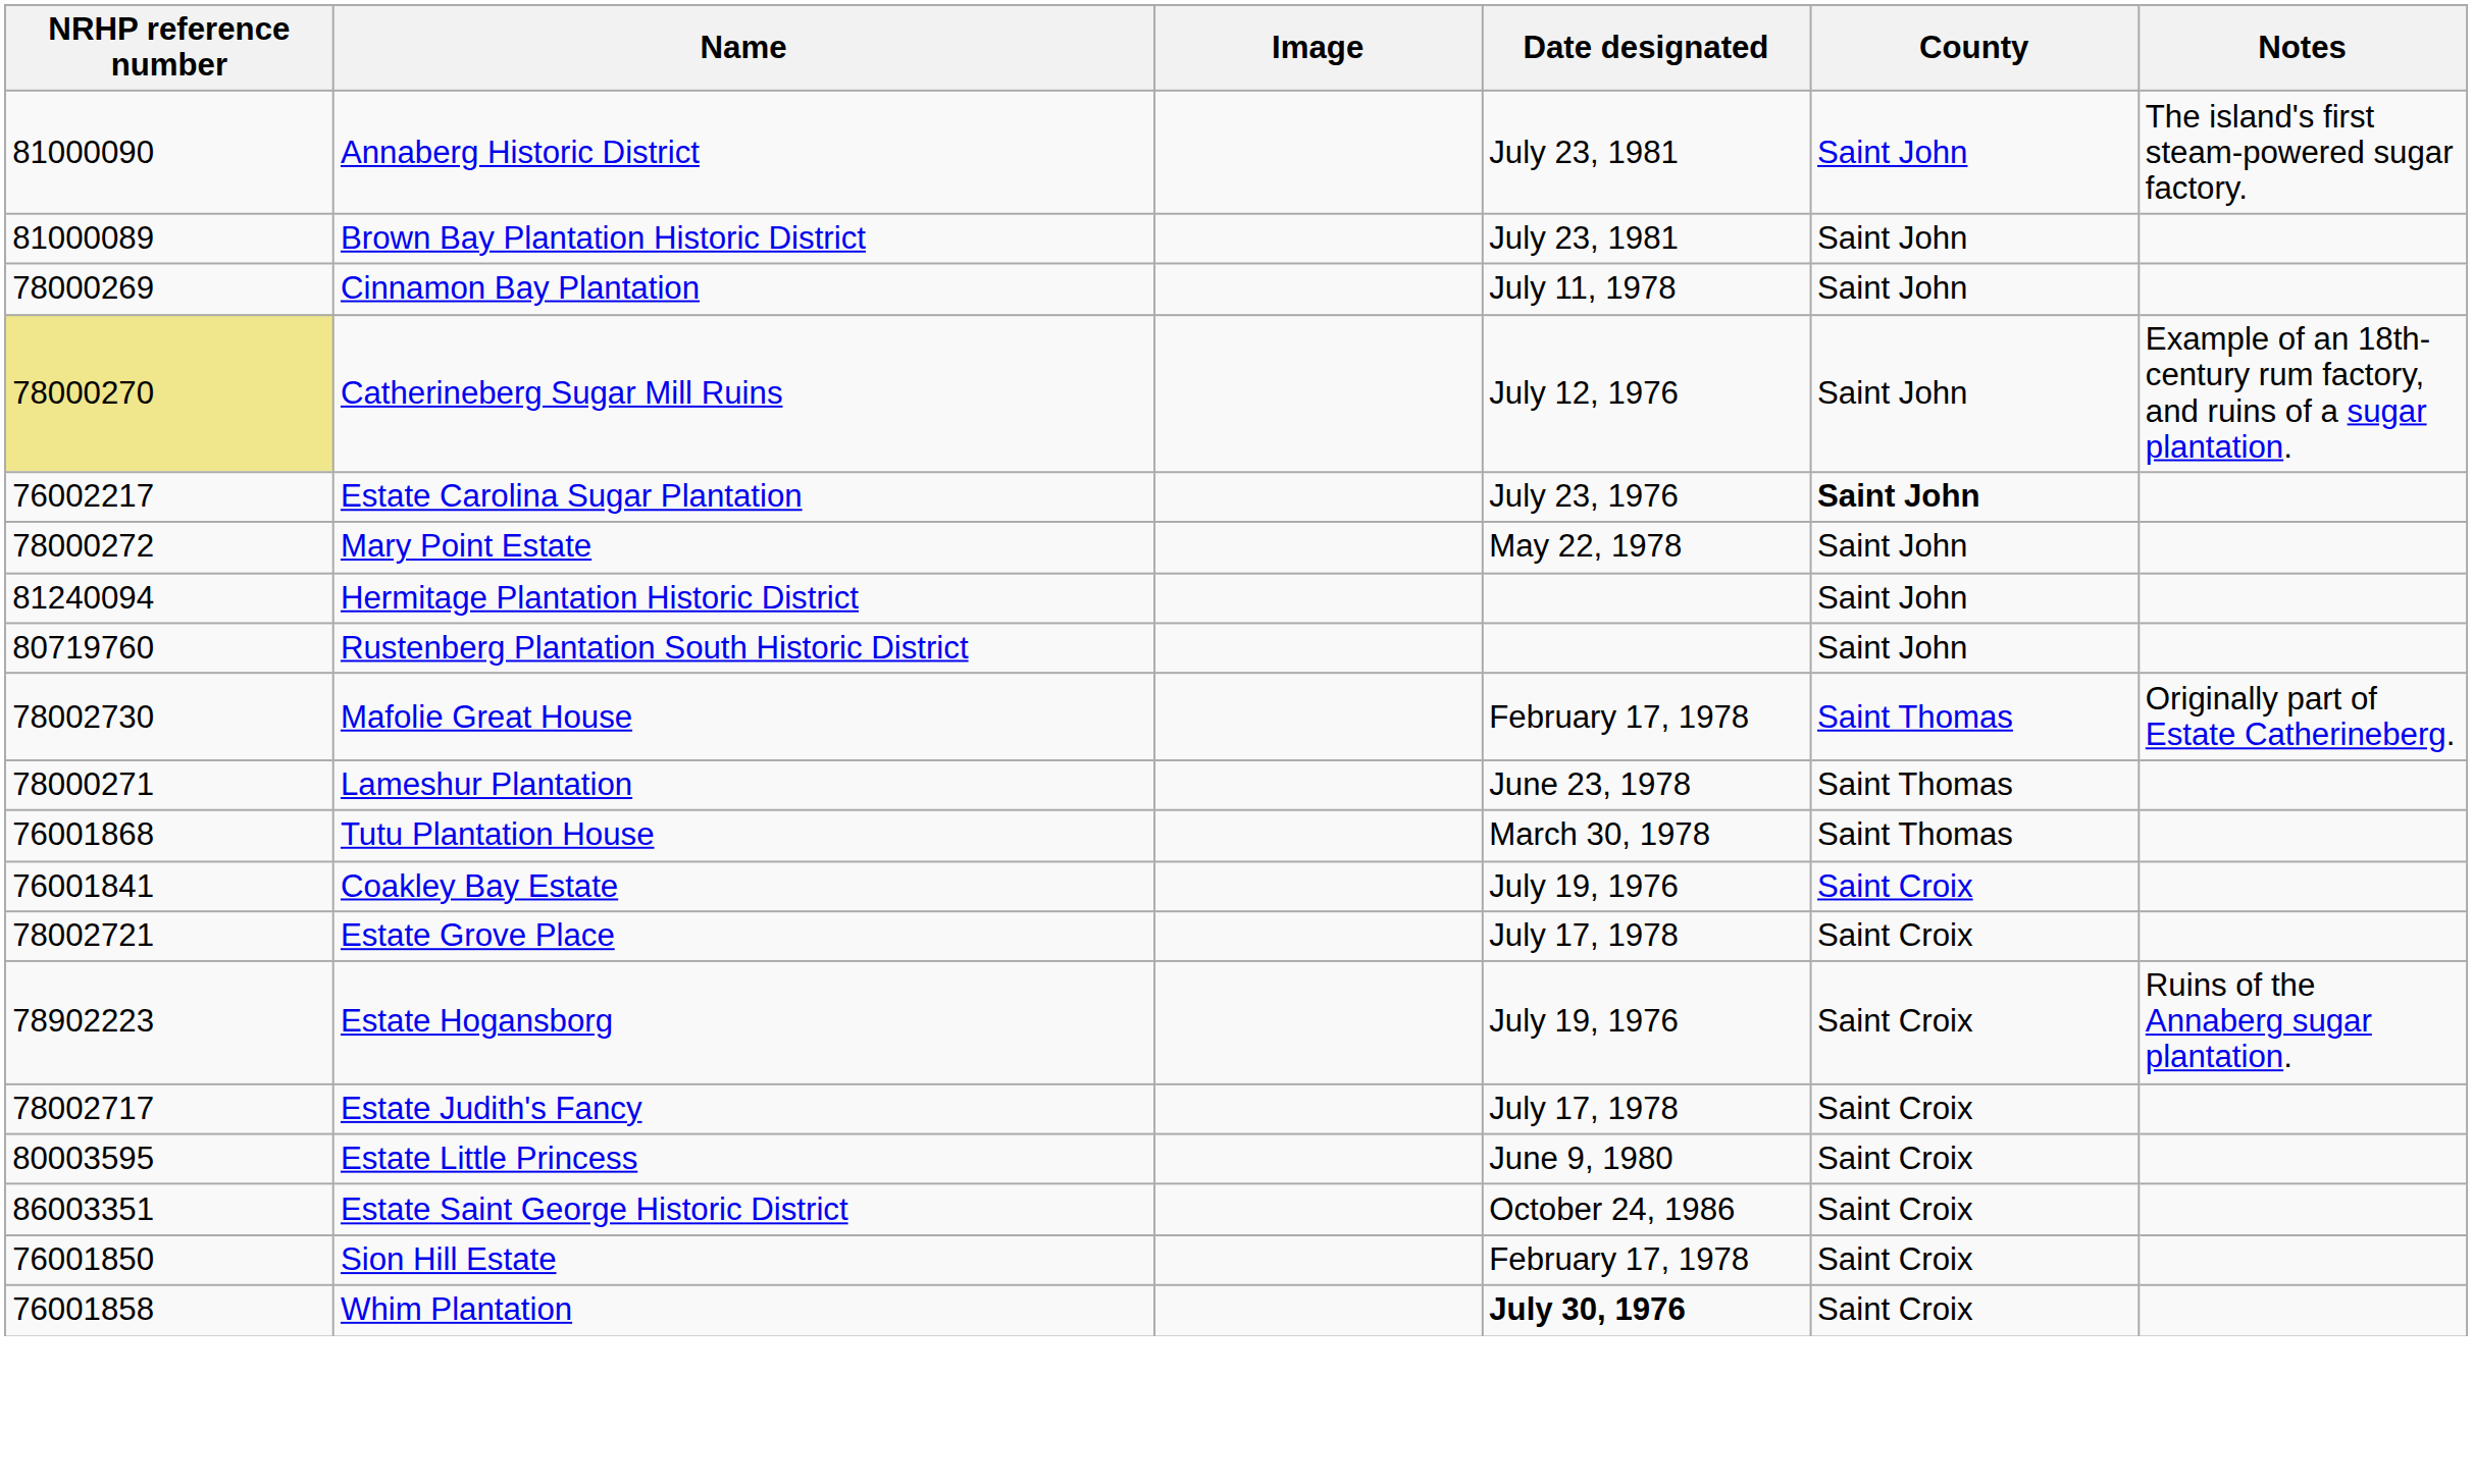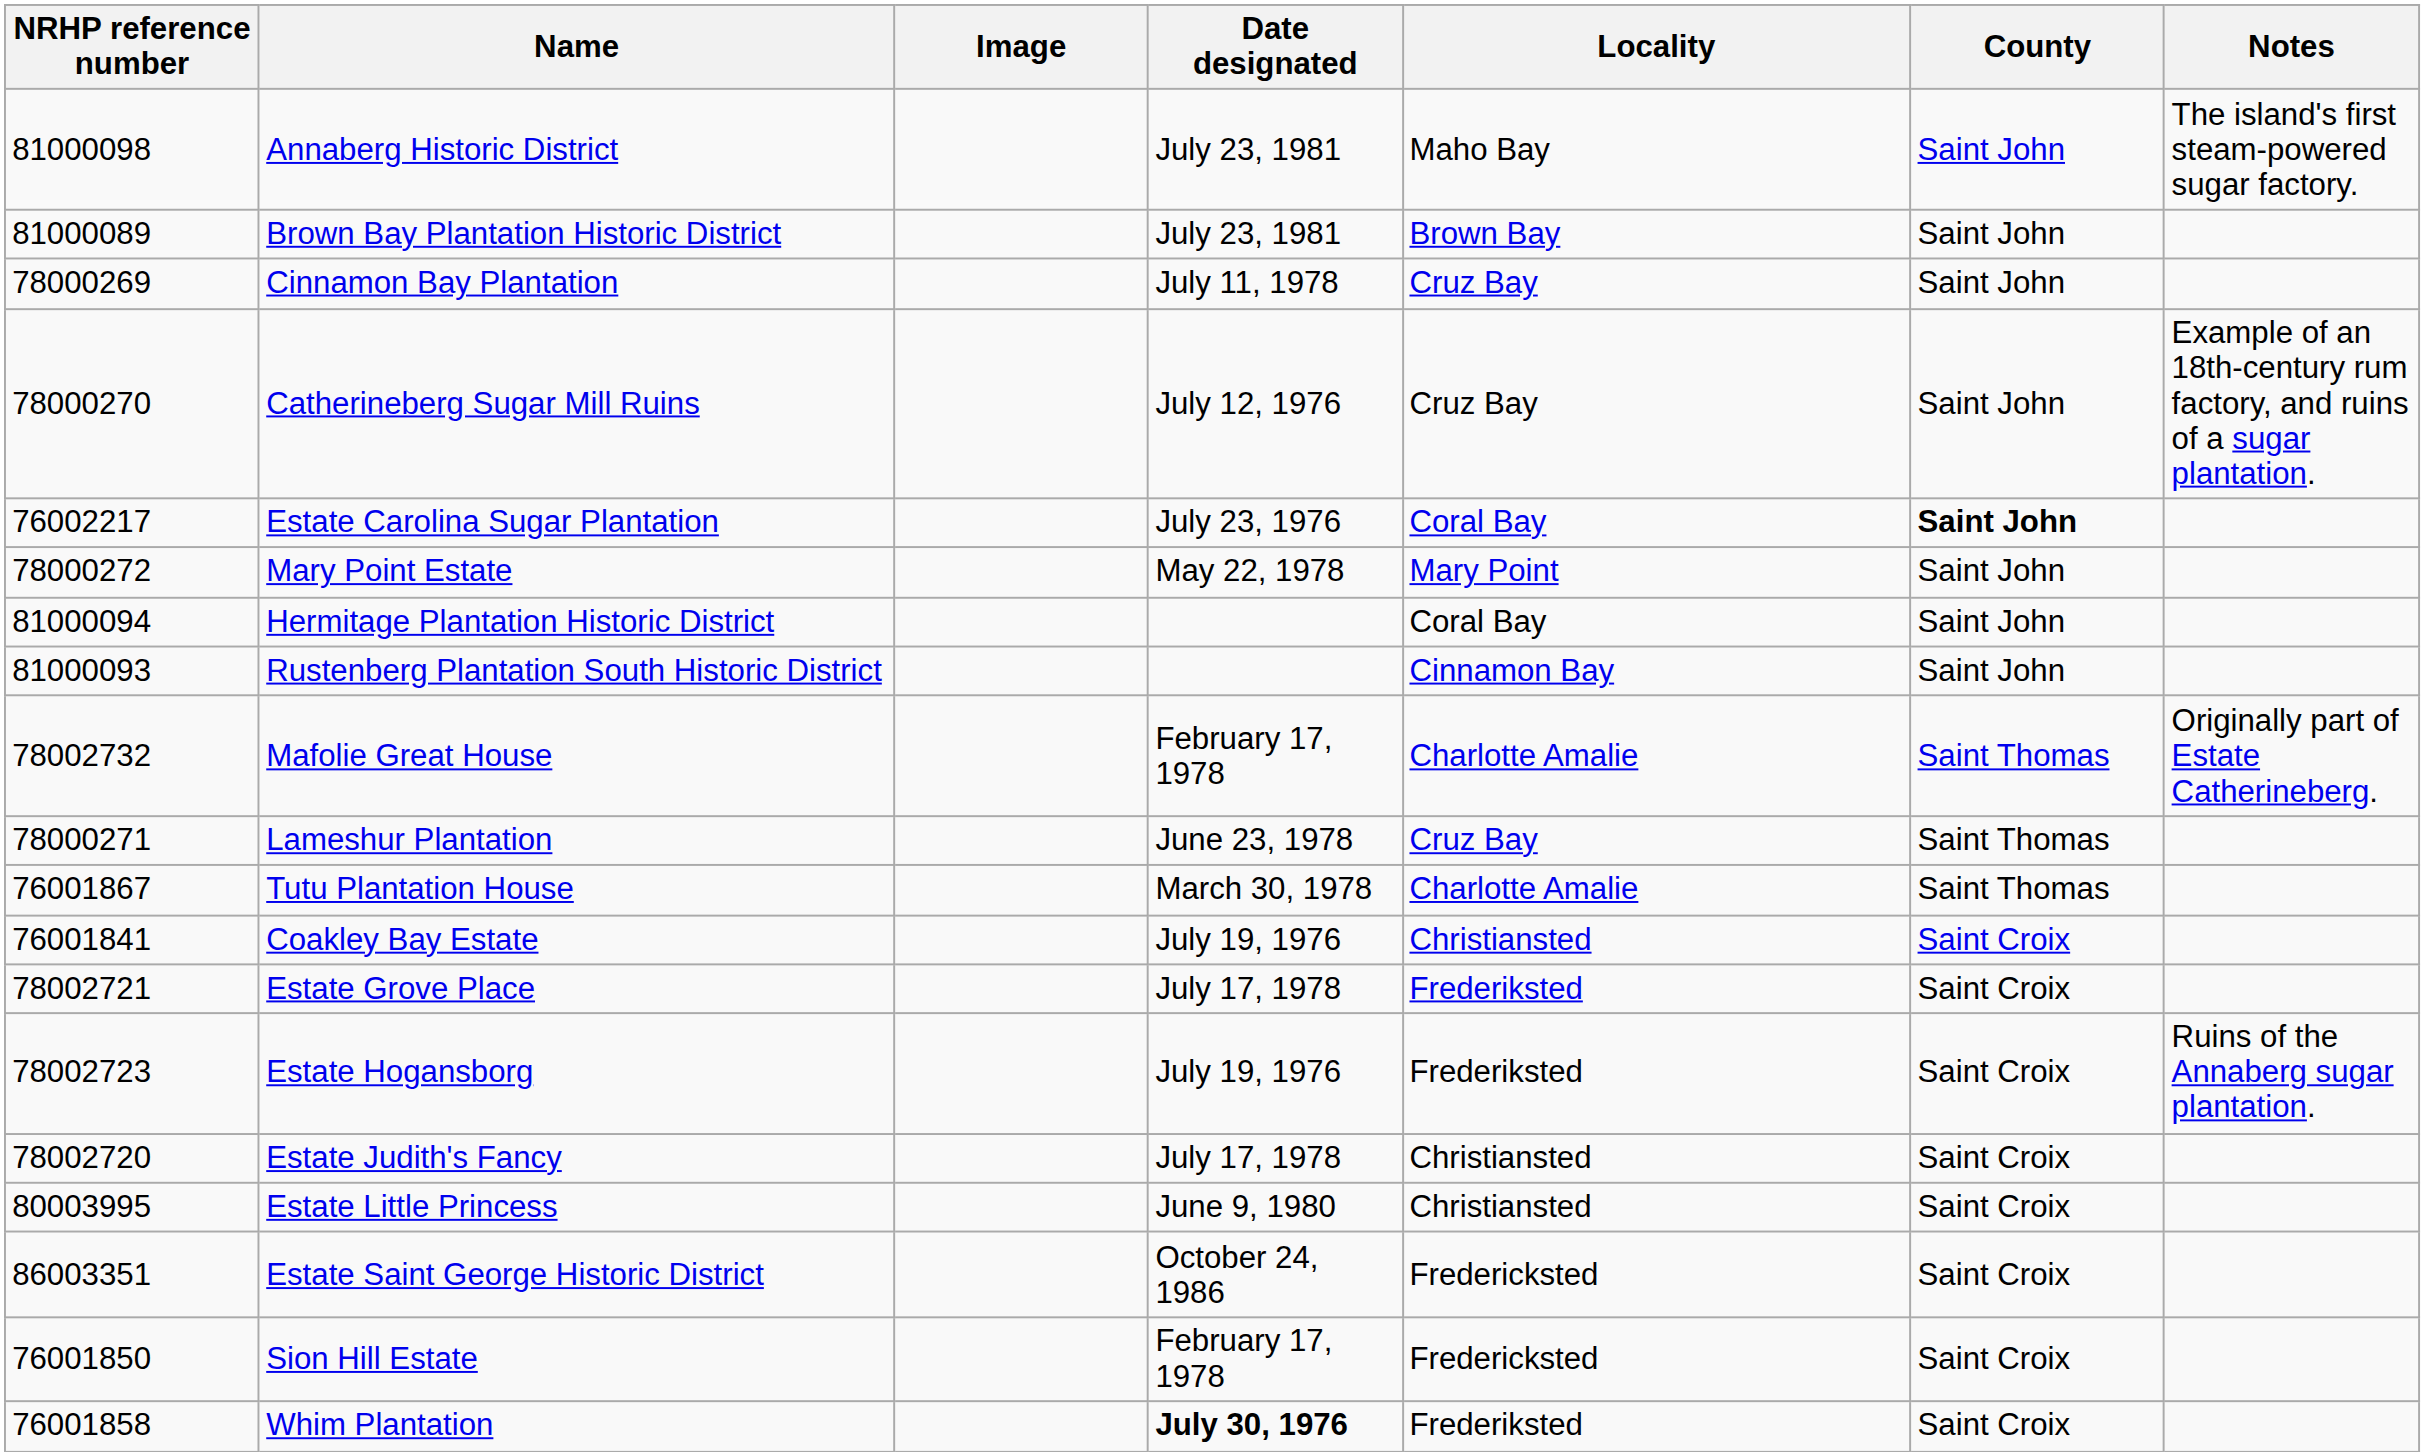+ column: Locality | Maho Bay | Brown Bay | Cruz Bay | Cruz Bay | Coral Bay | Mary Point | Coral Bay | Cinnamon Bay | Charlotte Amalie | Cruz Bay | Charlotte Amalie | Christiansted | Frederiksted | Frederiksted | Christiansted | Christiansted | Fredericksted | Fredericksted | Frederiksted
Annaberg Historic District | NRHP reference number: 81000090 -> 81000098
Catherineberg Sugar Mill Ruins | NRHP reference number: khaki background -> no background
Hermitage Plantation Historic District | NRHP reference number: 81240094 -> 81000094
Rustenberg Plantation South Historic District | NRHP reference number: 80719760 -> 81000093
Mafolie Great House | NRHP reference number: 78002730 -> 78002732
Tutu Plantation House | NRHP reference number: 76001868 -> 76001867
Estate Hogansborg | NRHP reference number: 78902223 -> 78002723
Estate Judith's Fancy | NRHP reference number: 78002717 -> 78002720
Estate Little Princess | NRHP reference number: 80003595 -> 80003995
